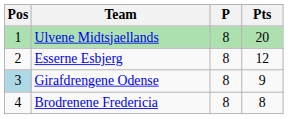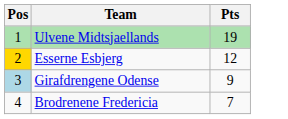- column: P | 8 | 8 | 8 | 8
Ulvene Midtsjaellands | Pts: 20 -> 19
Esserne Esbjerg | Pos: no background -> gold background
Brodrenene Fredericia | Pts: 8 -> 7
